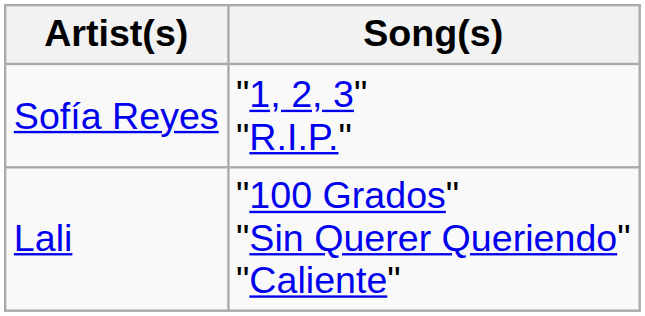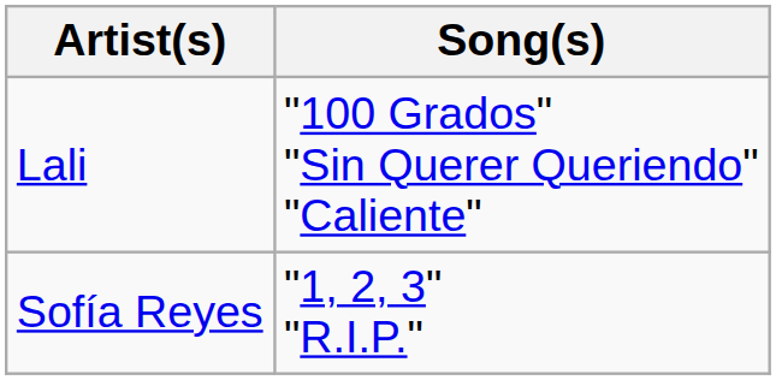rows swapped: Lali <-> Sofía Reyes
